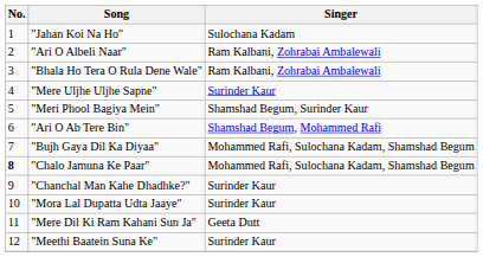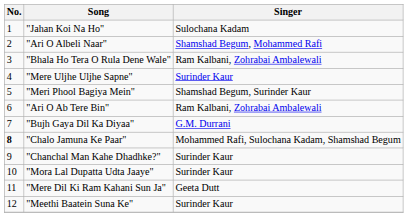"Ari O Albeli Naar" | Singer: Ram Kalbani, Zohrabai Ambalewali -> Shamshad Begum, Mohammed Rafi
"Ari O Ab Tere Bin" | Singer: Shamshad Begum, Mohammed Rafi -> Ram Kalbani, Zohrabai Ambalewali
"Bujh Gaya Dil Ka Diyaa" | Singer: Mohammed Rafi, Sulochana Kadam, Shamshad Begum -> G.M. Durrani
